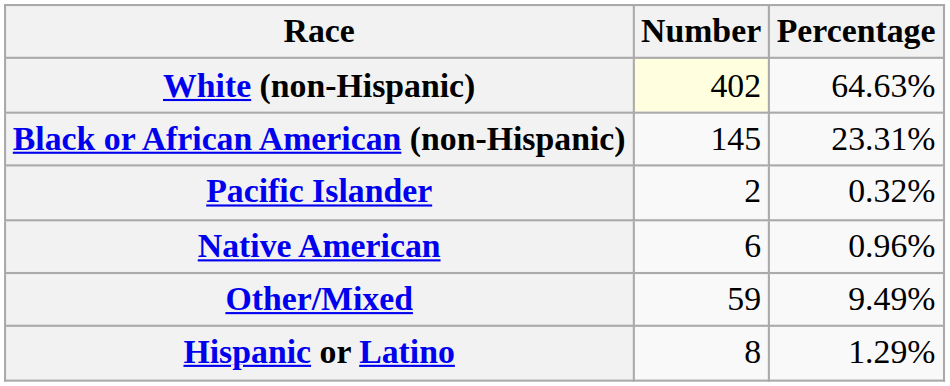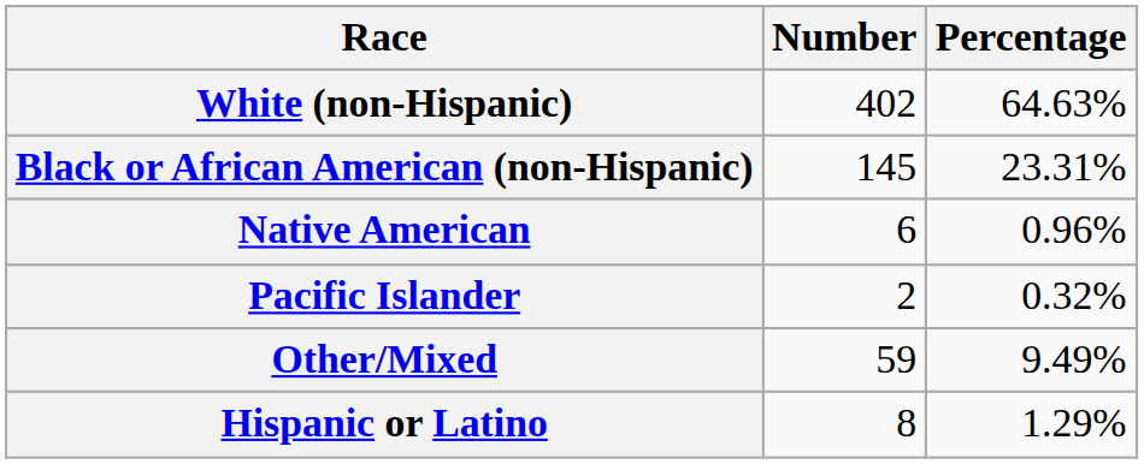White (non-Hispanic) | Number: lightyellow background -> no background
rows swapped: Native American <-> Pacific Islander
